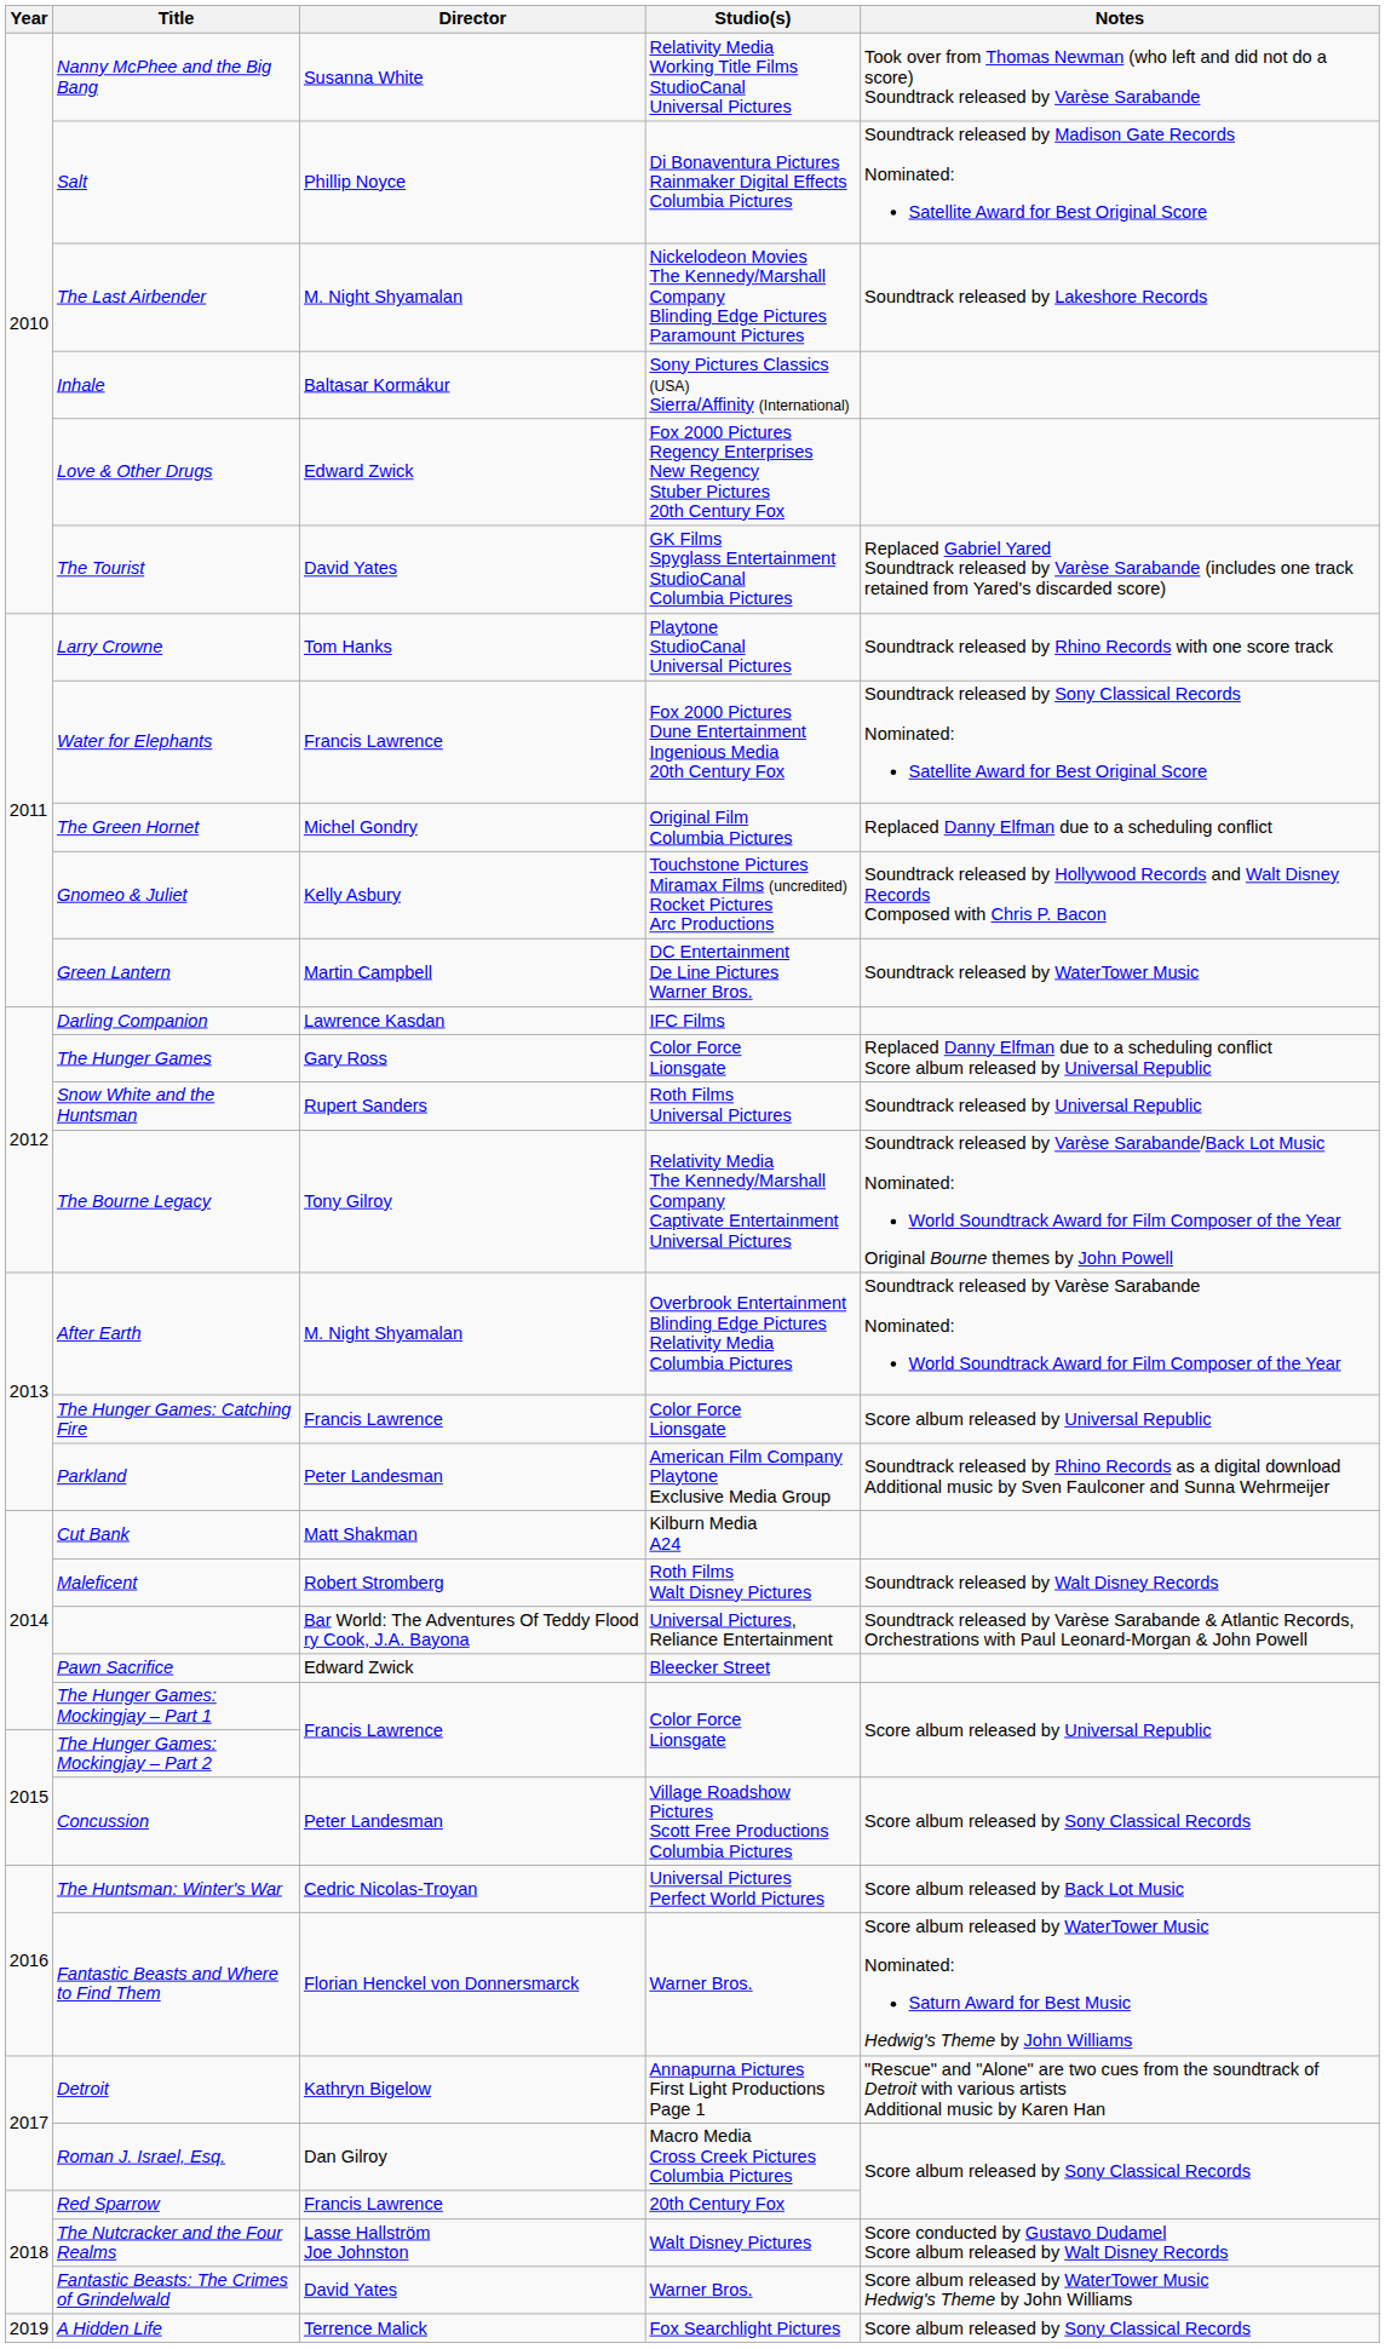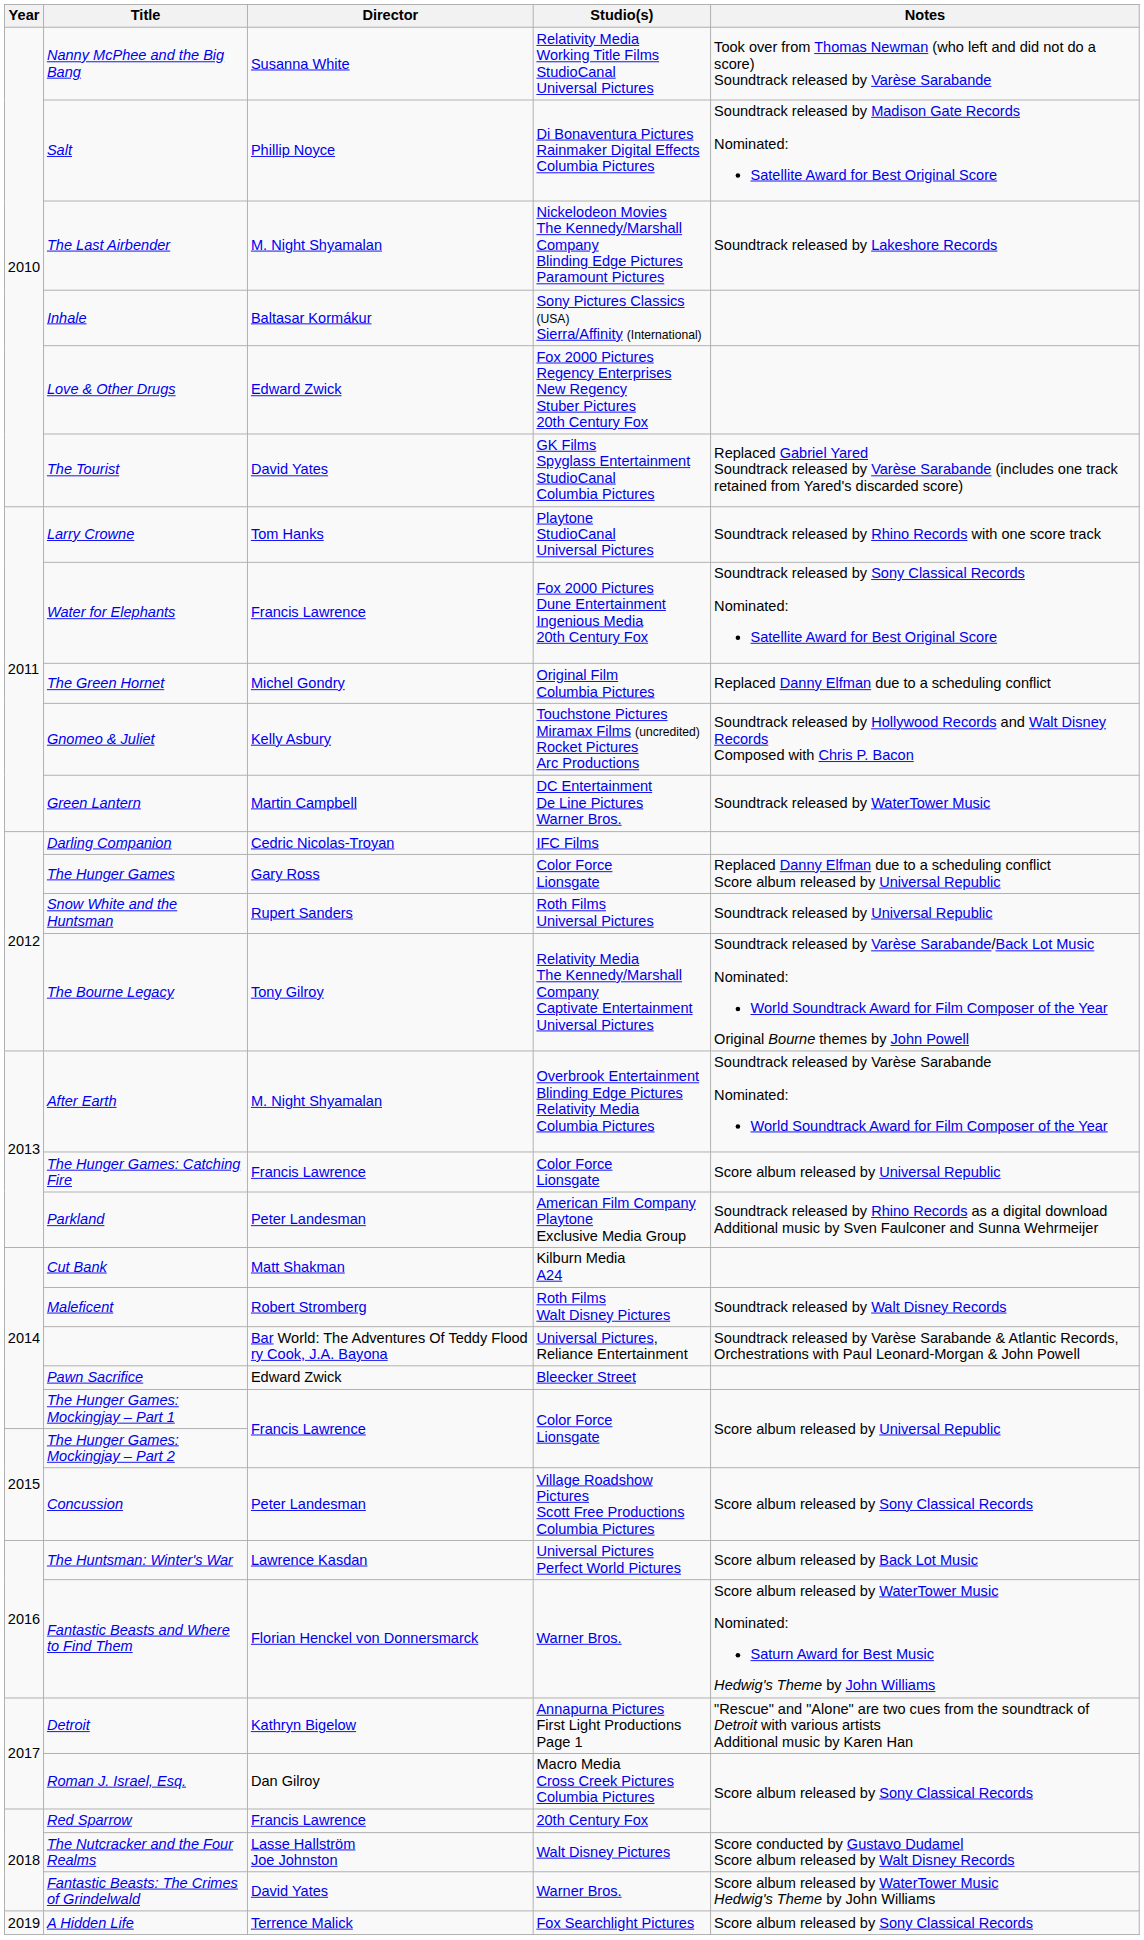Darling Companion | Director: Lawrence Kasdan -> Cedric Nicolas-Troyan
The Huntsman: Winter's War | Director: Cedric Nicolas-Troyan -> Lawrence Kasdan
